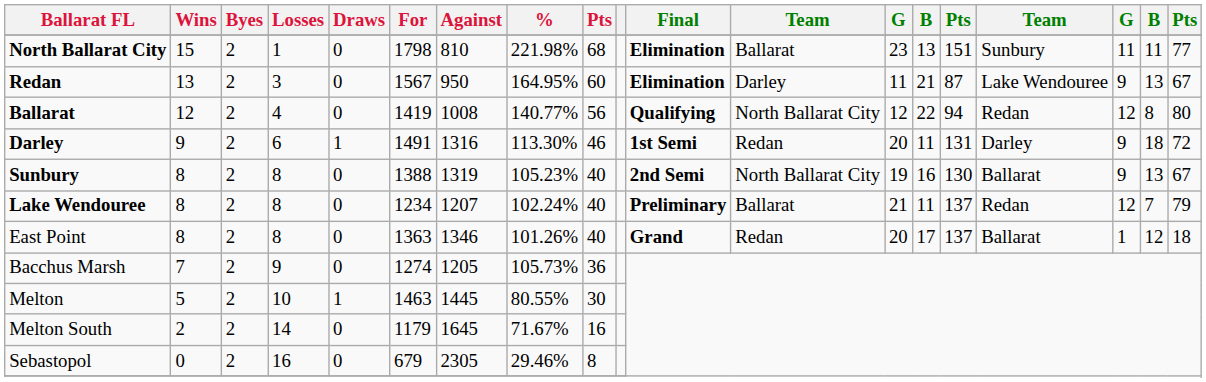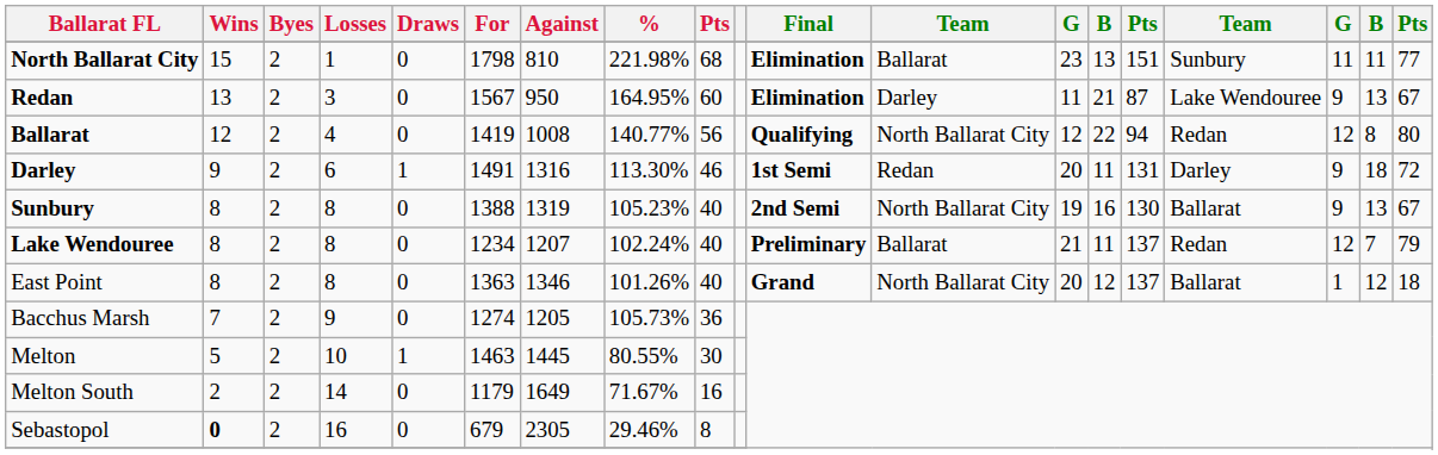East Point | column 12: Redan -> North Ballarat City
East Point | column 14: 17 -> 12
Melton South | Against: 1645 -> 1649
Sebastopol | Wins: normal -> bold
